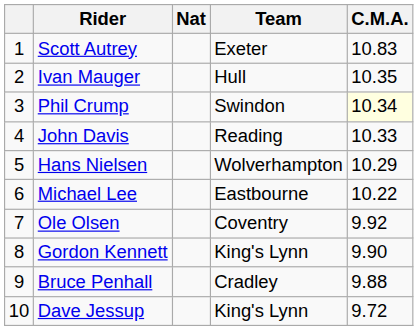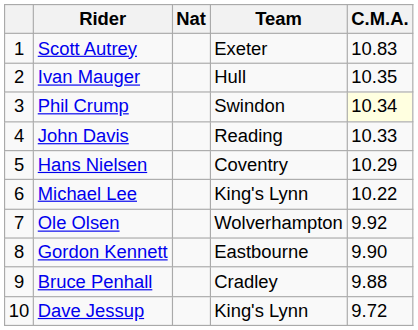Hans Nielsen | Team: Wolverhampton -> Coventry
Michael Lee | Team: Eastbourne -> King's Lynn
Ole Olsen | Team: Coventry -> Wolverhampton
Gordon Kennett | Team: King's Lynn -> Eastbourne
